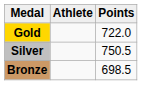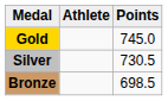Gold | Points: 722.0 -> 745.0
Silver | Points: 750.5 -> 730.5
